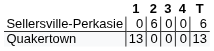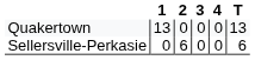rows swapped: Sellersville-Perkasie <-> Quakertown
